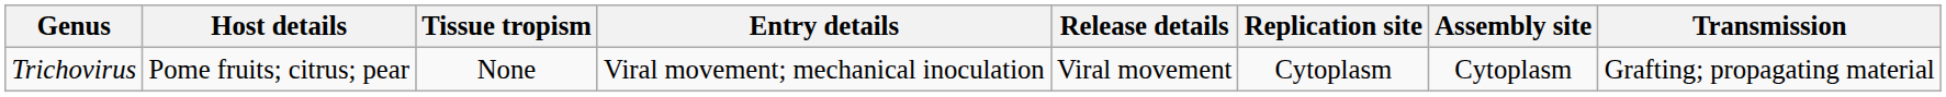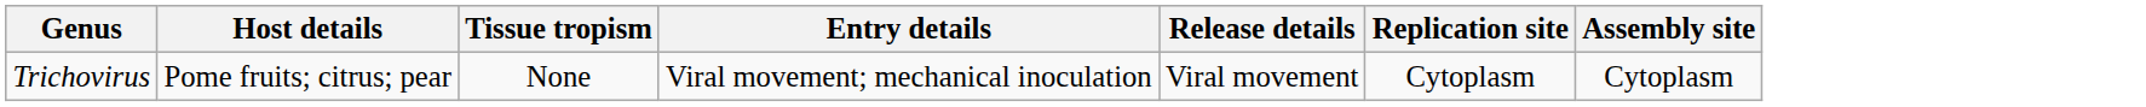- column: Transmission | Grafting; propagating material
